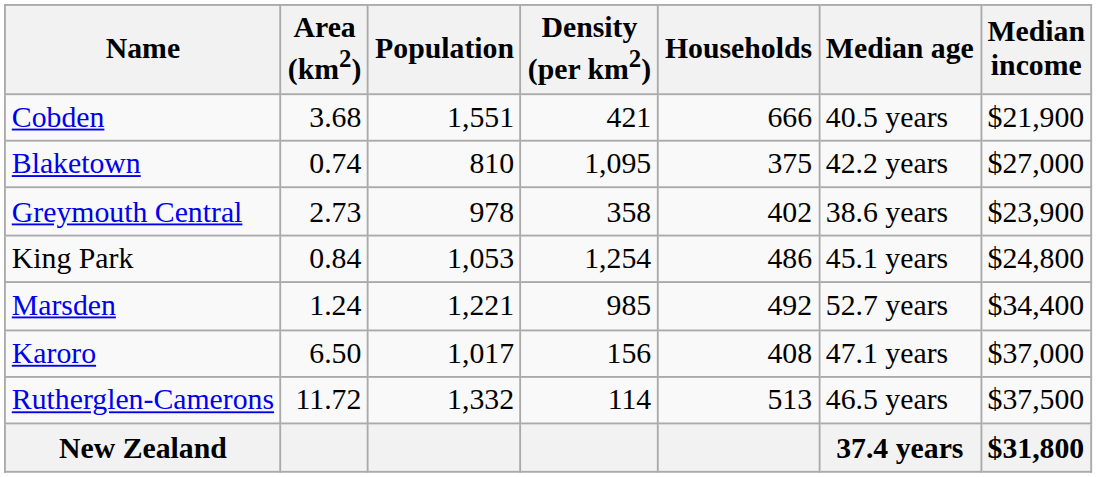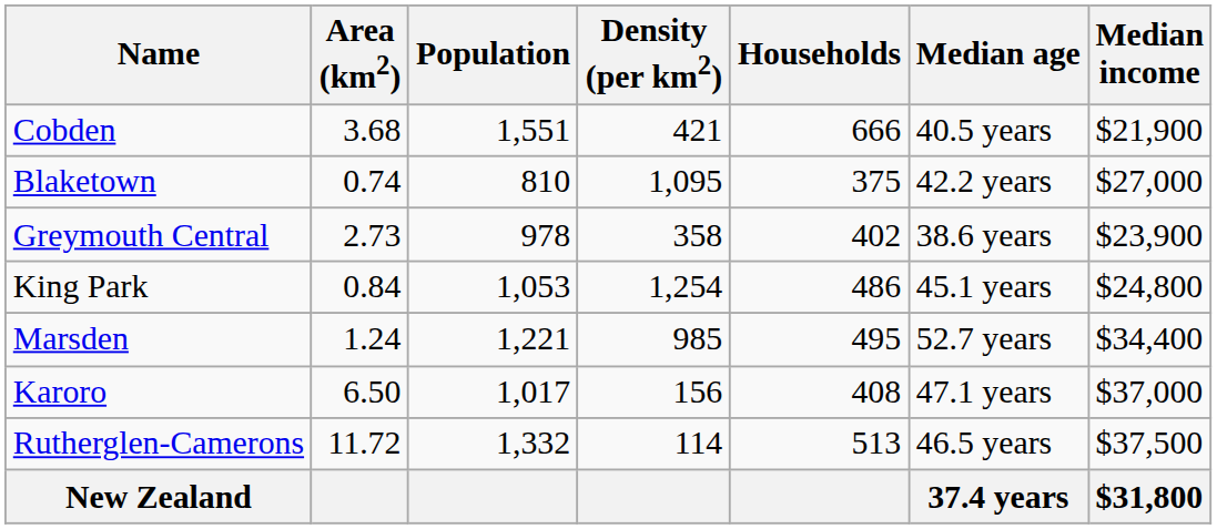Marsden | Households: 492 -> 495
